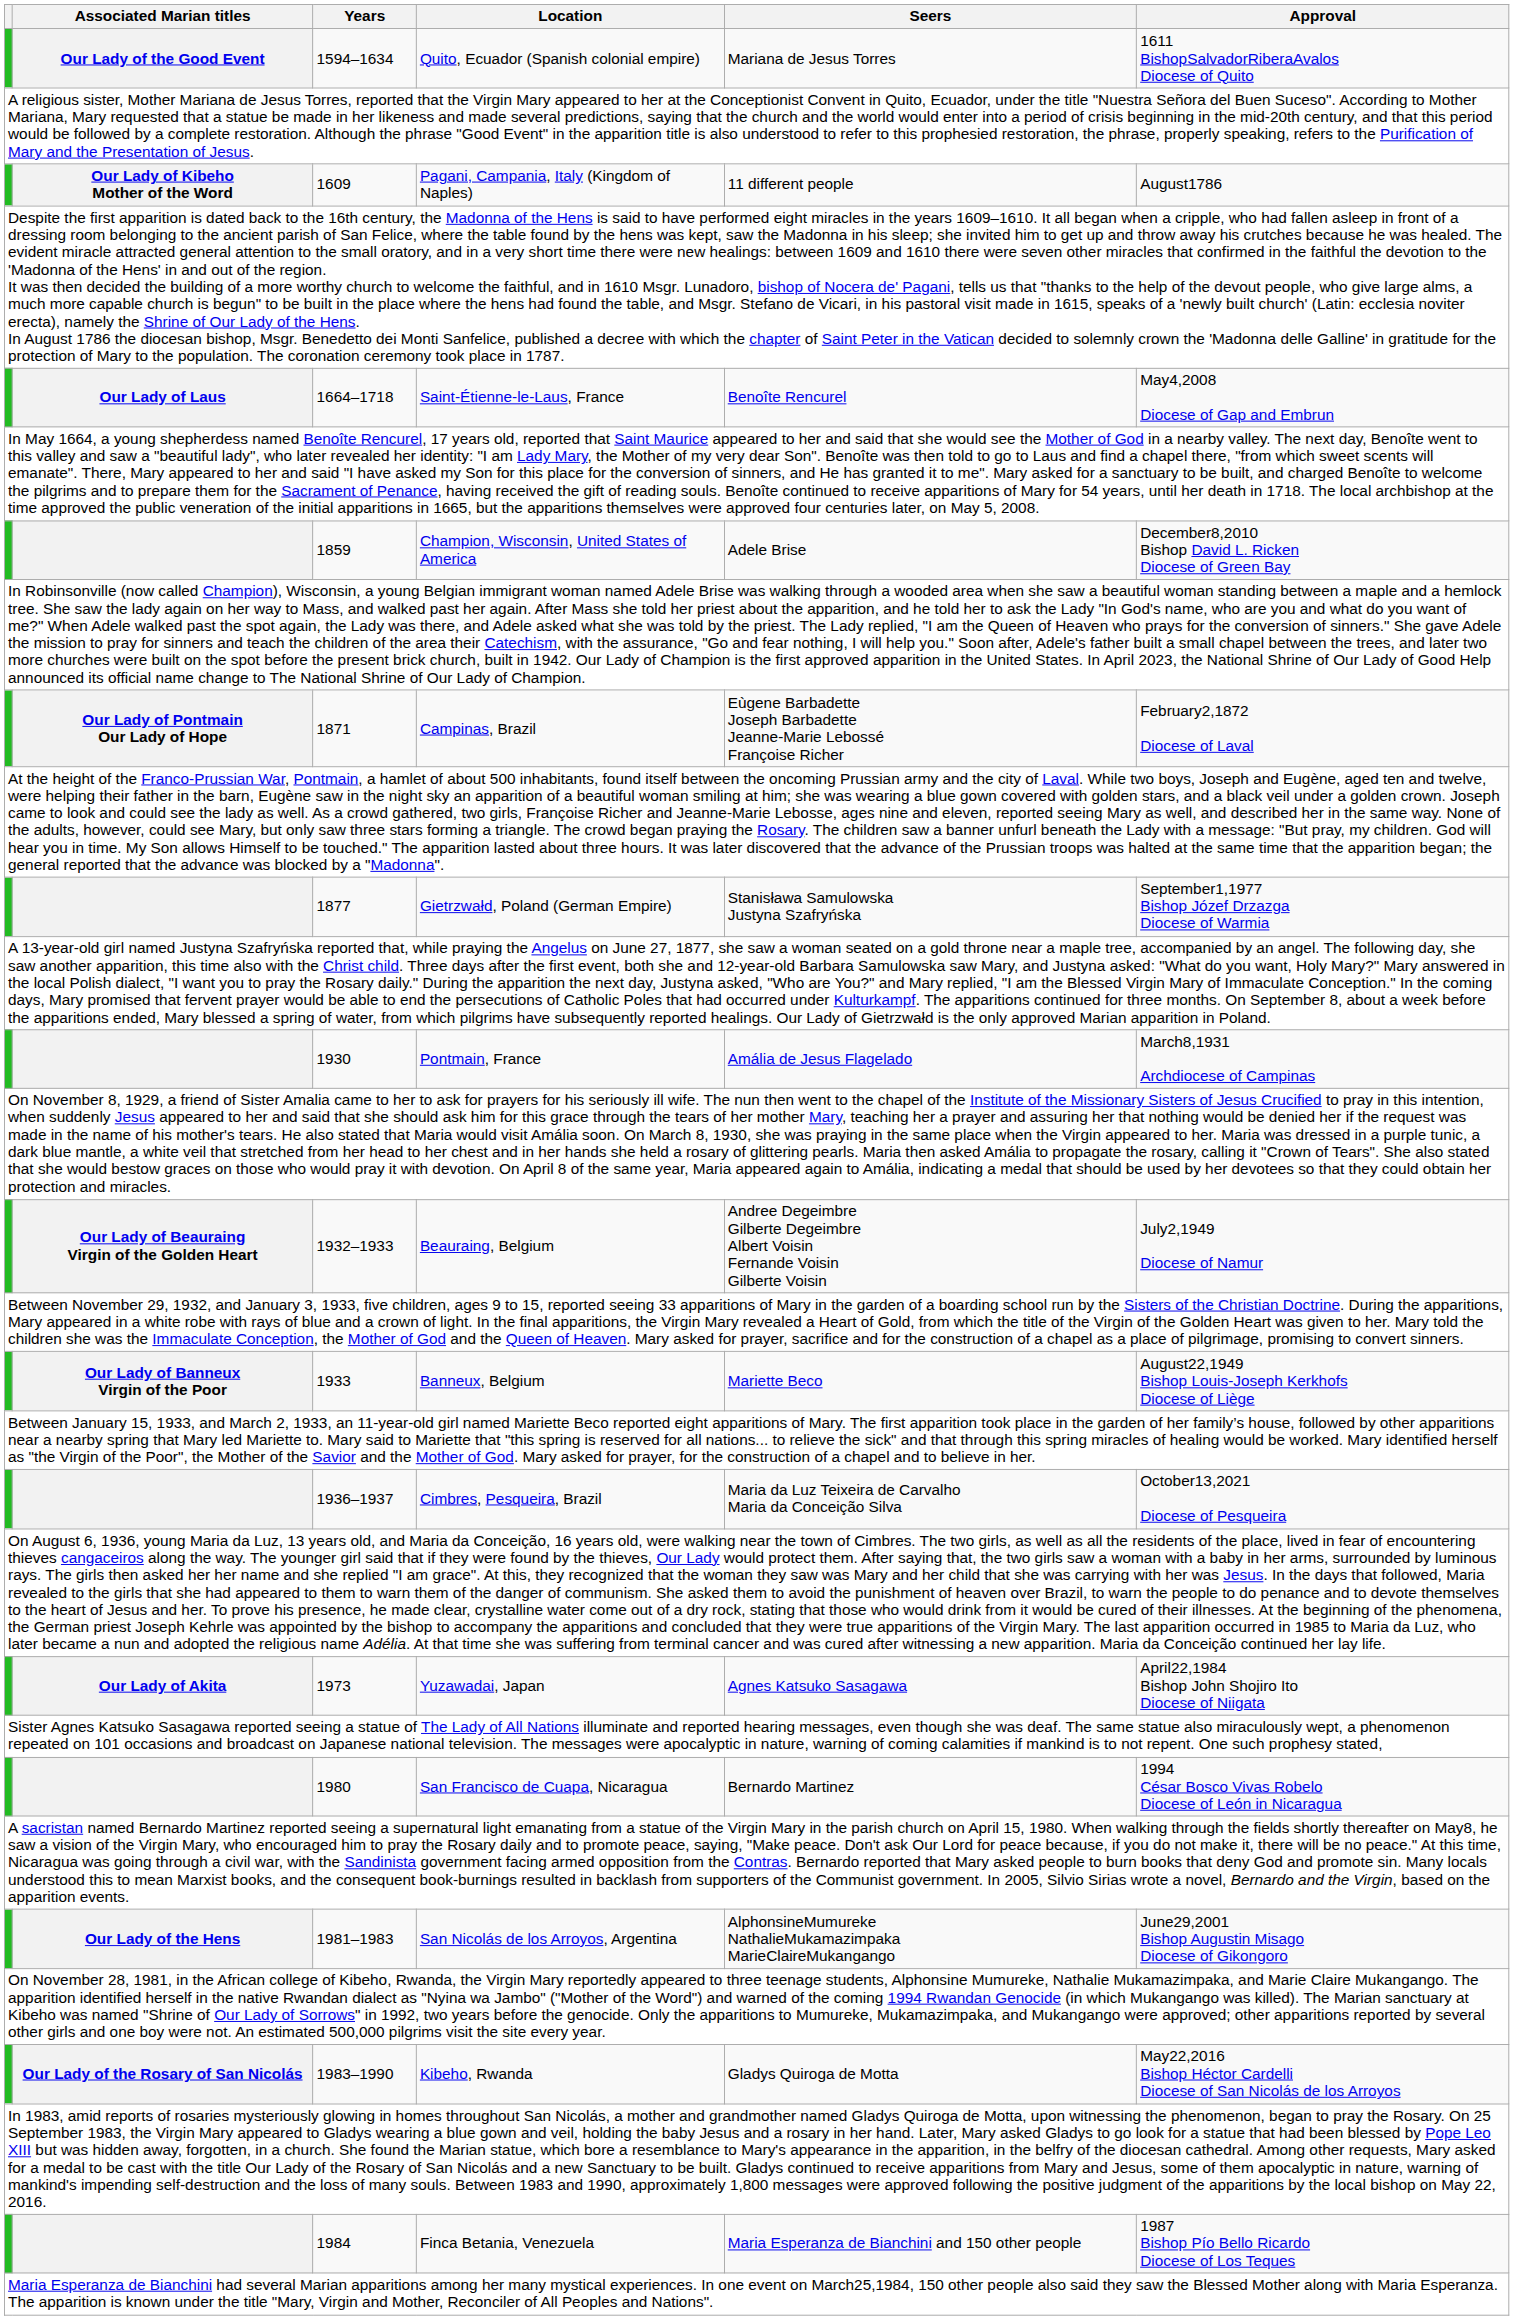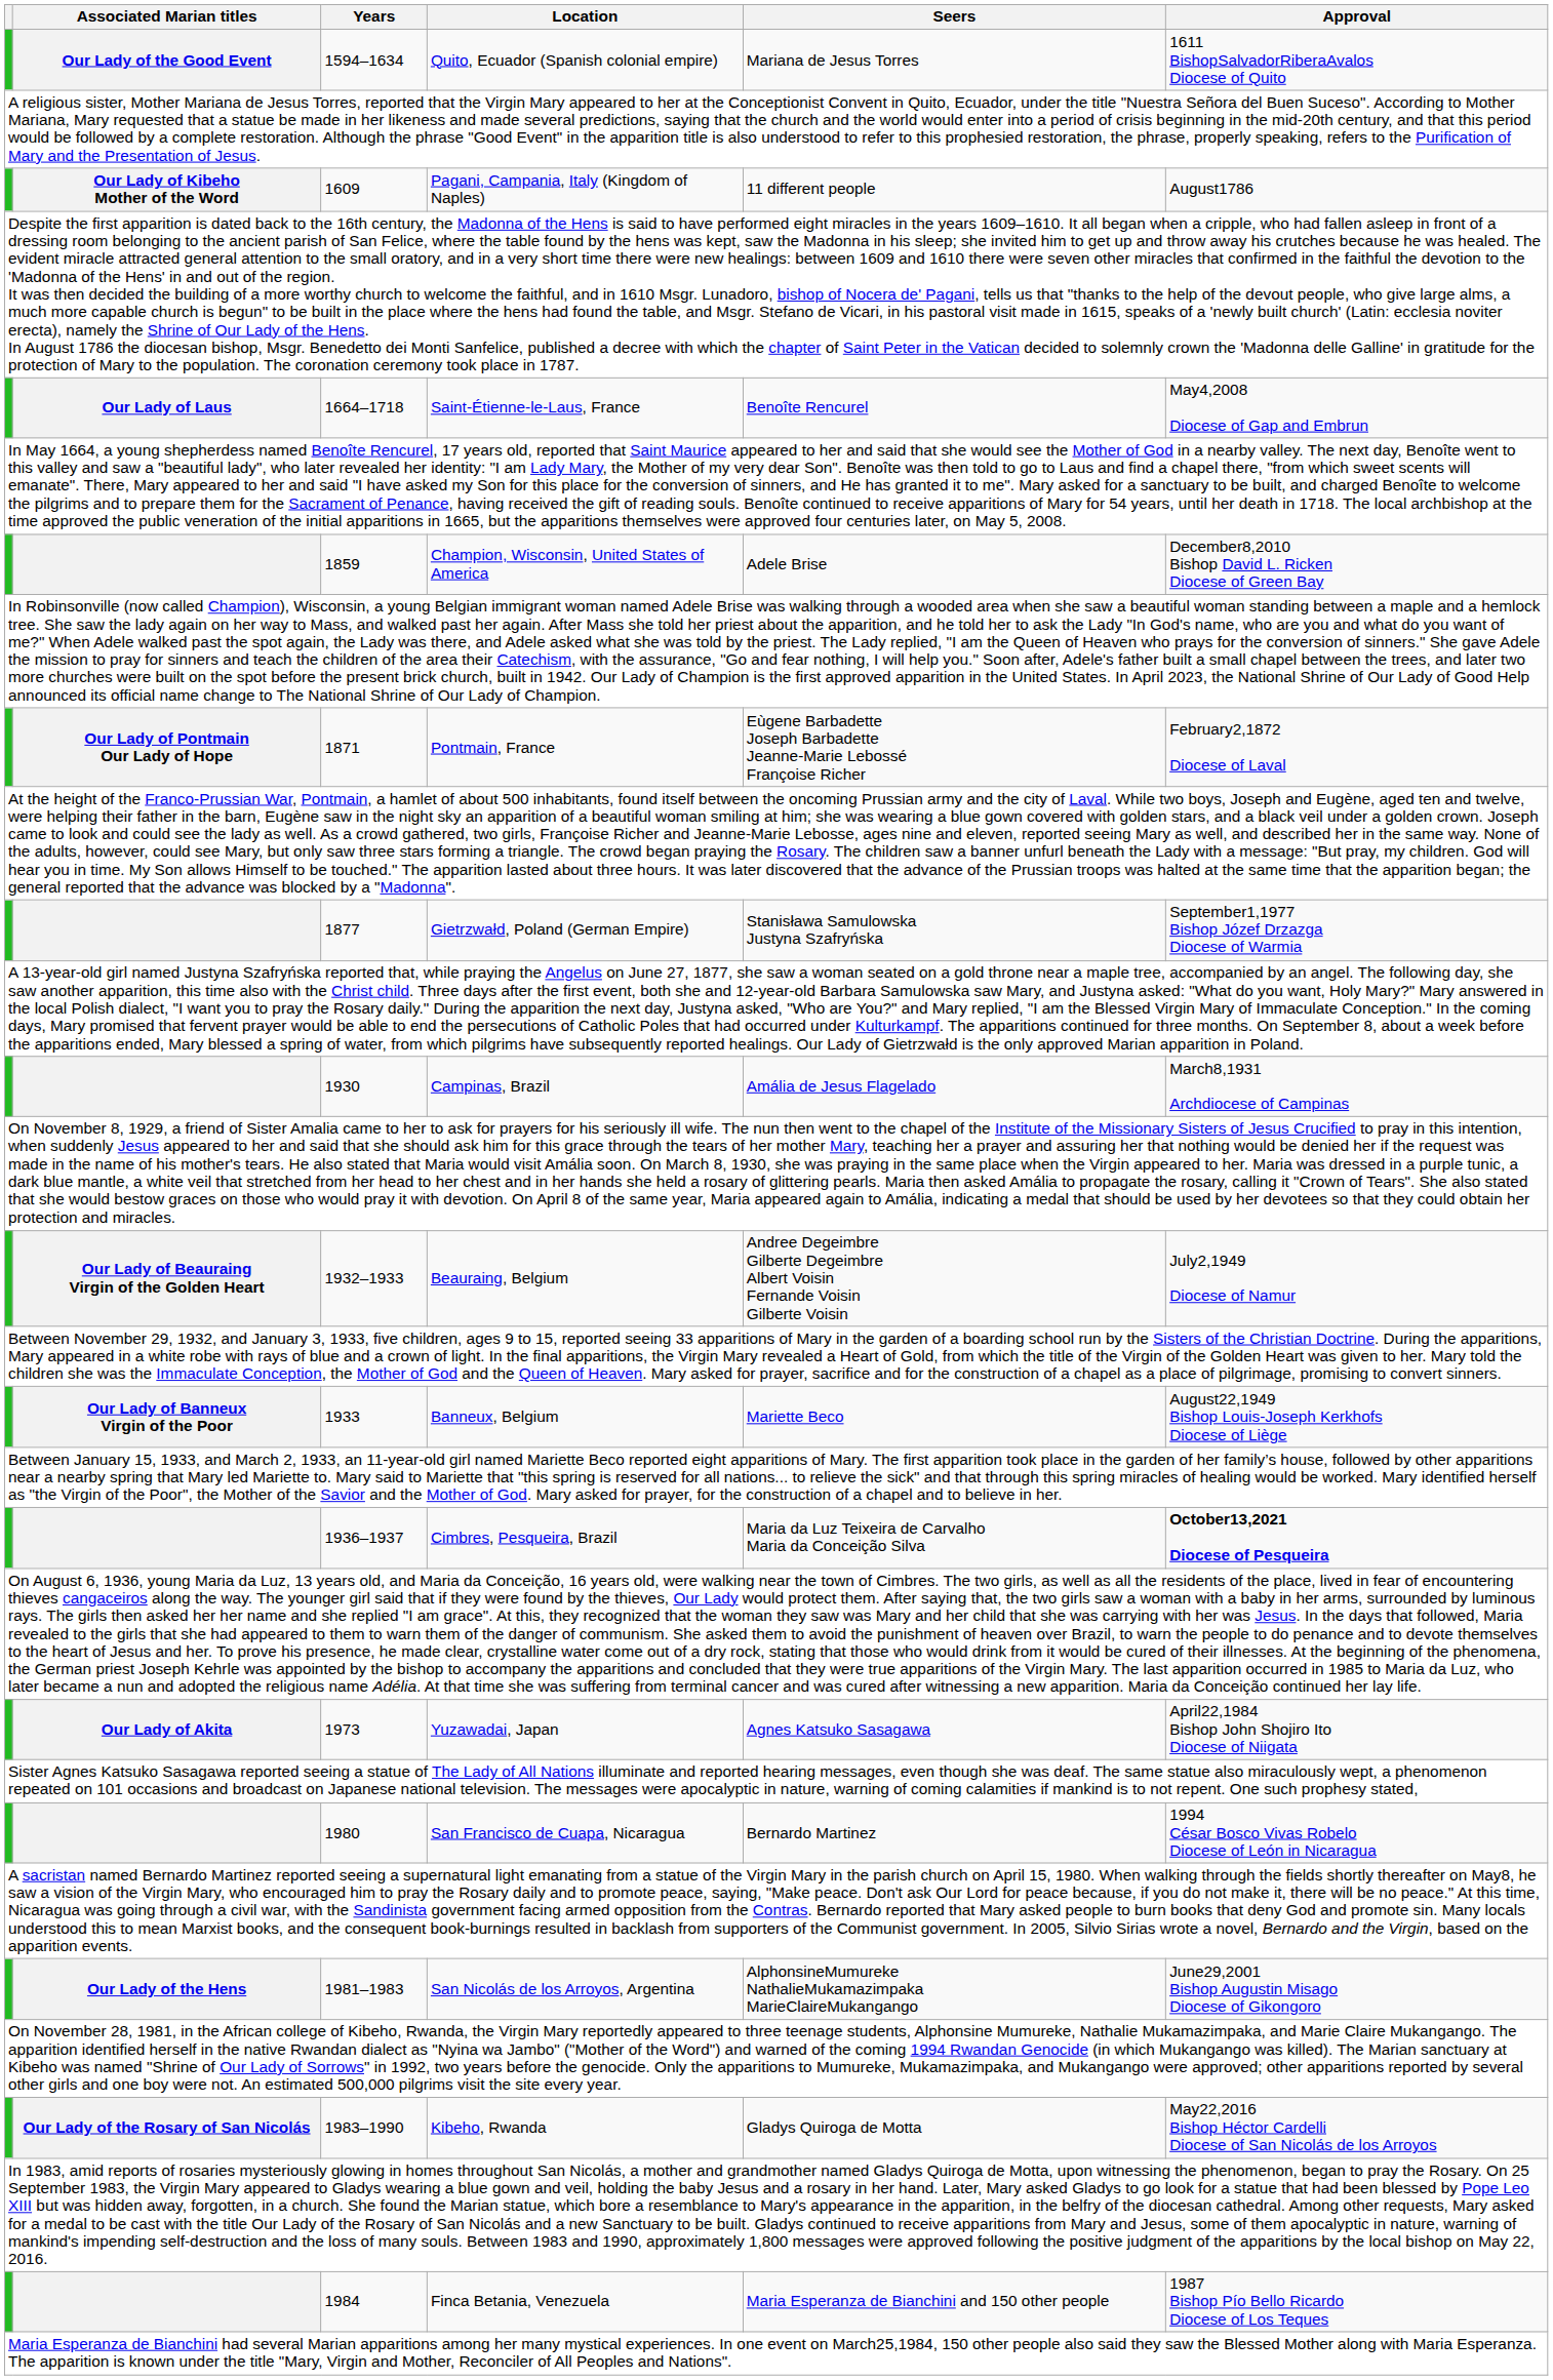1871 | Location: Campinas, Brazil -> Pontmain, France
1930 | Location: Pontmain, France -> Campinas, Brazil
1936–1937 | Approval: normal -> bold
